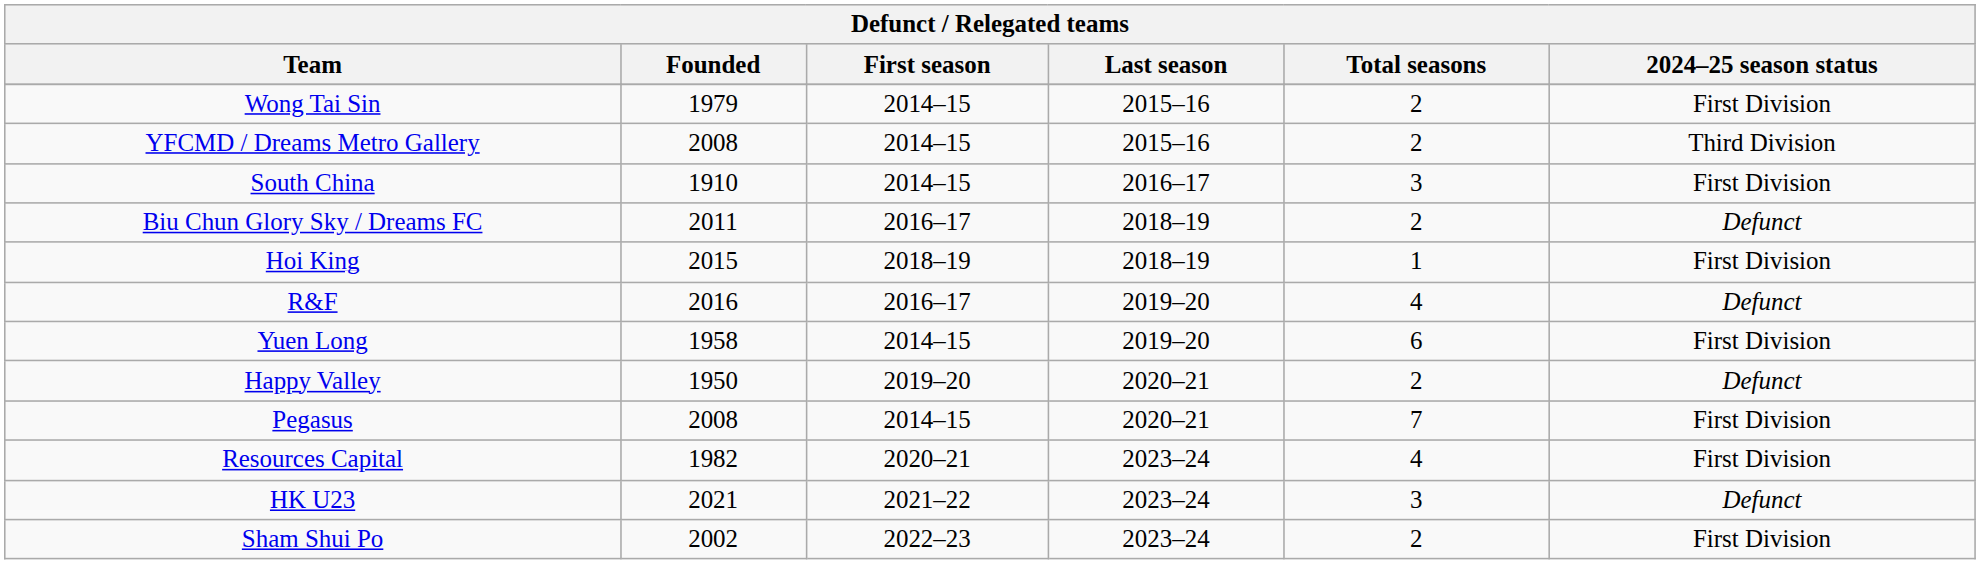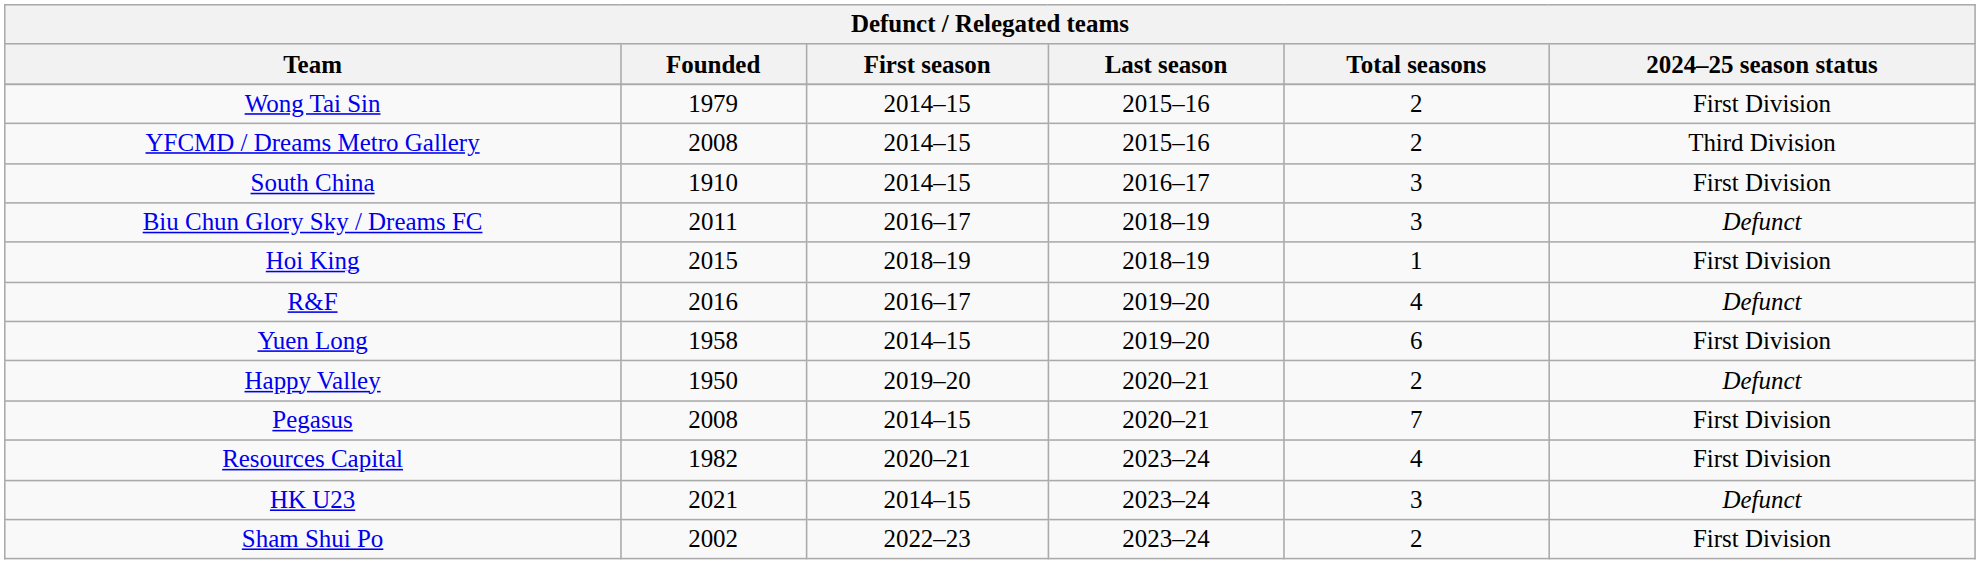Biu Chun Glory Sky / Dreams FC | Total seasons: 2 -> 3
HK U23 | First season: 2021–22 -> 2014–15
